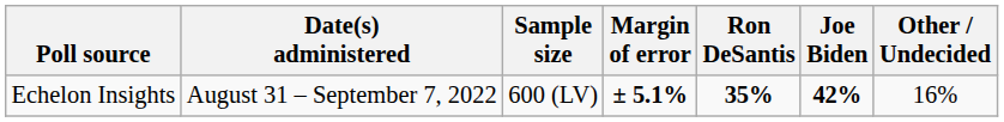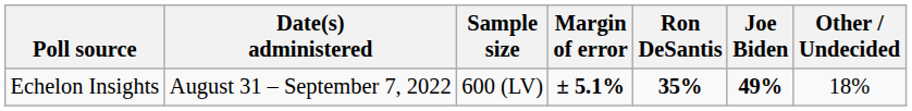Echelon Insights | Joe Biden: 42% -> 49%
Echelon Insights | Other / Undecided: 16% -> 18%
